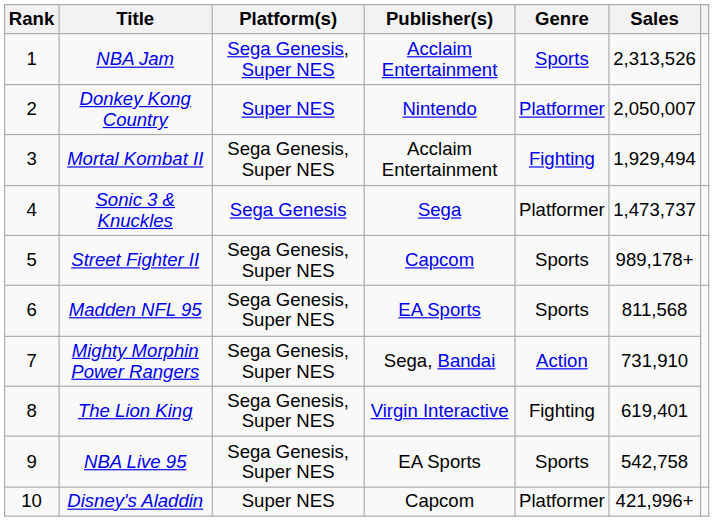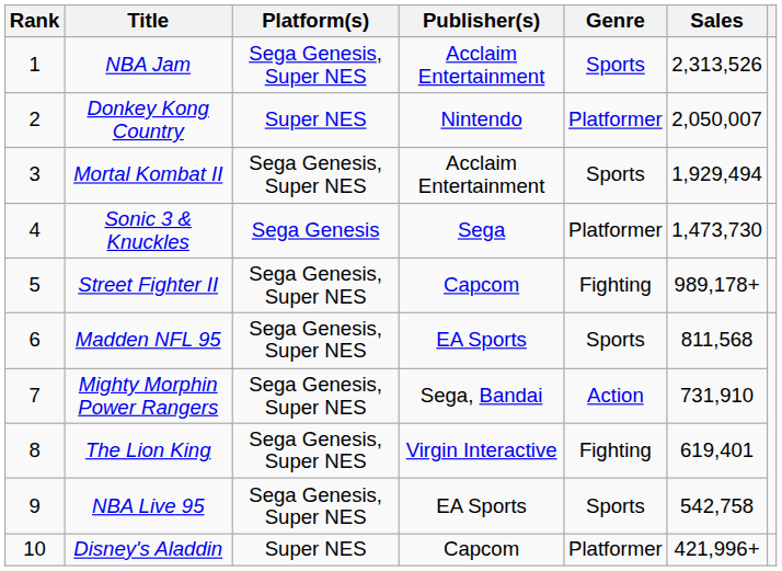Mortal Kombat II | Genre: Fighting -> Sports
Sonic 3 & Knuckles | Sales: 1,473,737 -> 1,473,730
Street Fighter II | Genre: Sports -> Fighting
